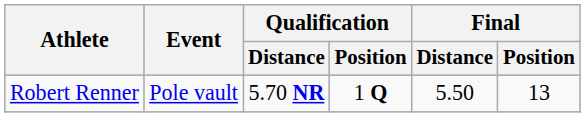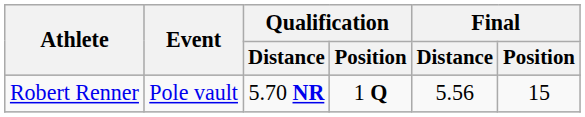Robert Renner | Final / Distance: 5.50 -> 5.56
Robert Renner | Final / Position: 13 -> 15
